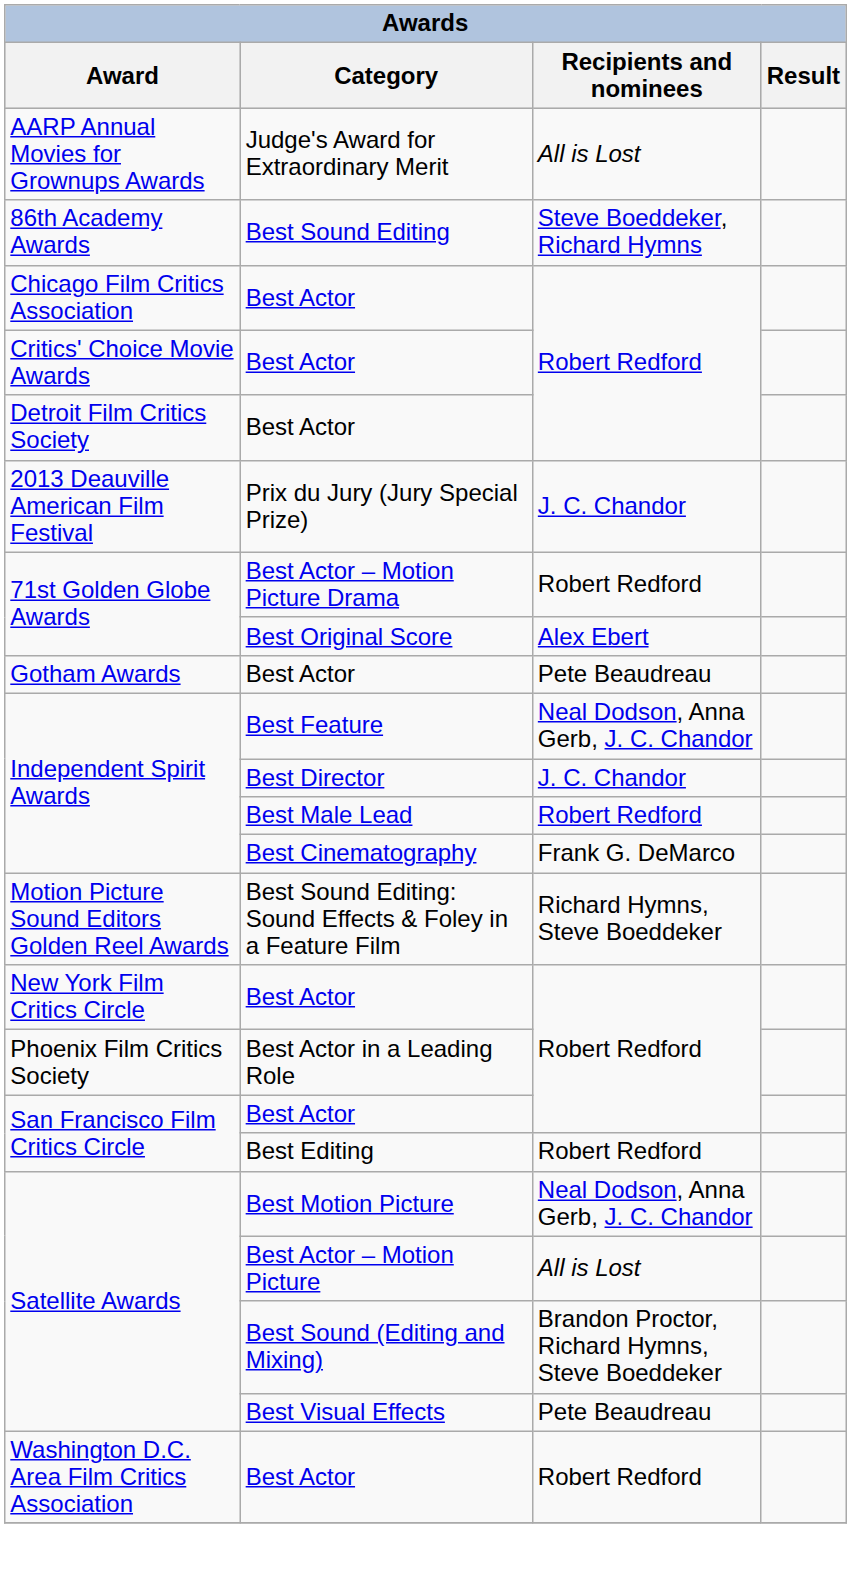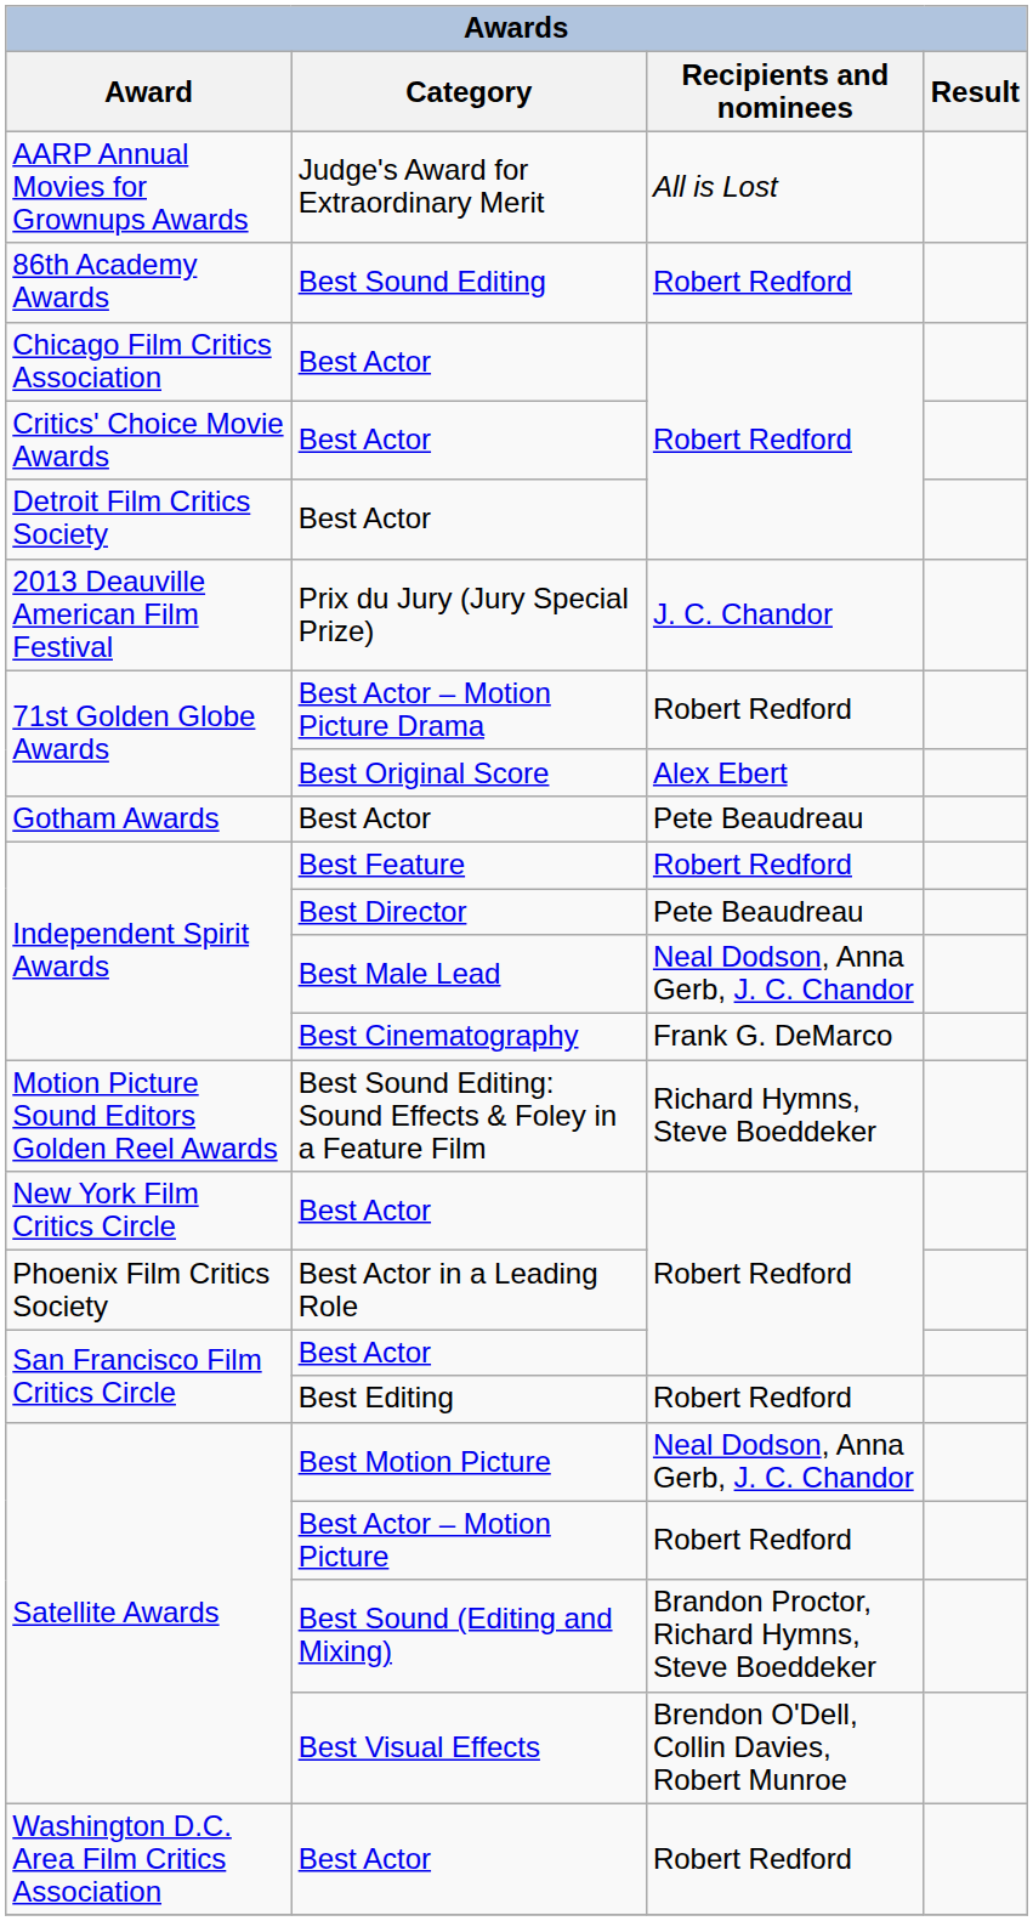Best Sound Editing | Recipients and nominees: Steve Boeddeker, Richard Hymns -> Robert Redford
Best Feature | Recipients and nominees: Neal Dodson, Anna Gerb, J. C. Chandor -> Robert Redford
Best Director | Recipients and nominees: J. C. Chandor -> Pete Beaudreau
Best Male Lead | Recipients and nominees: Robert Redford -> Neal Dodson, Anna Gerb, J. C. Chandor
Best Actor – Motion Picture | Recipients and nominees: All is Lost -> Robert Redford
Best Visual Effects | Recipients and nominees: Pete Beaudreau -> Brendon O'Dell, Collin Davies, Robert Munroe
